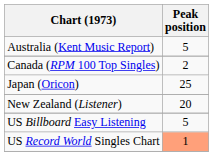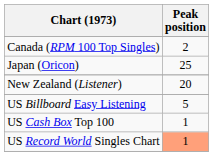- row: Australia (Kent Music Report) | 5
+ row: US Cash Box Top 100 | 1
